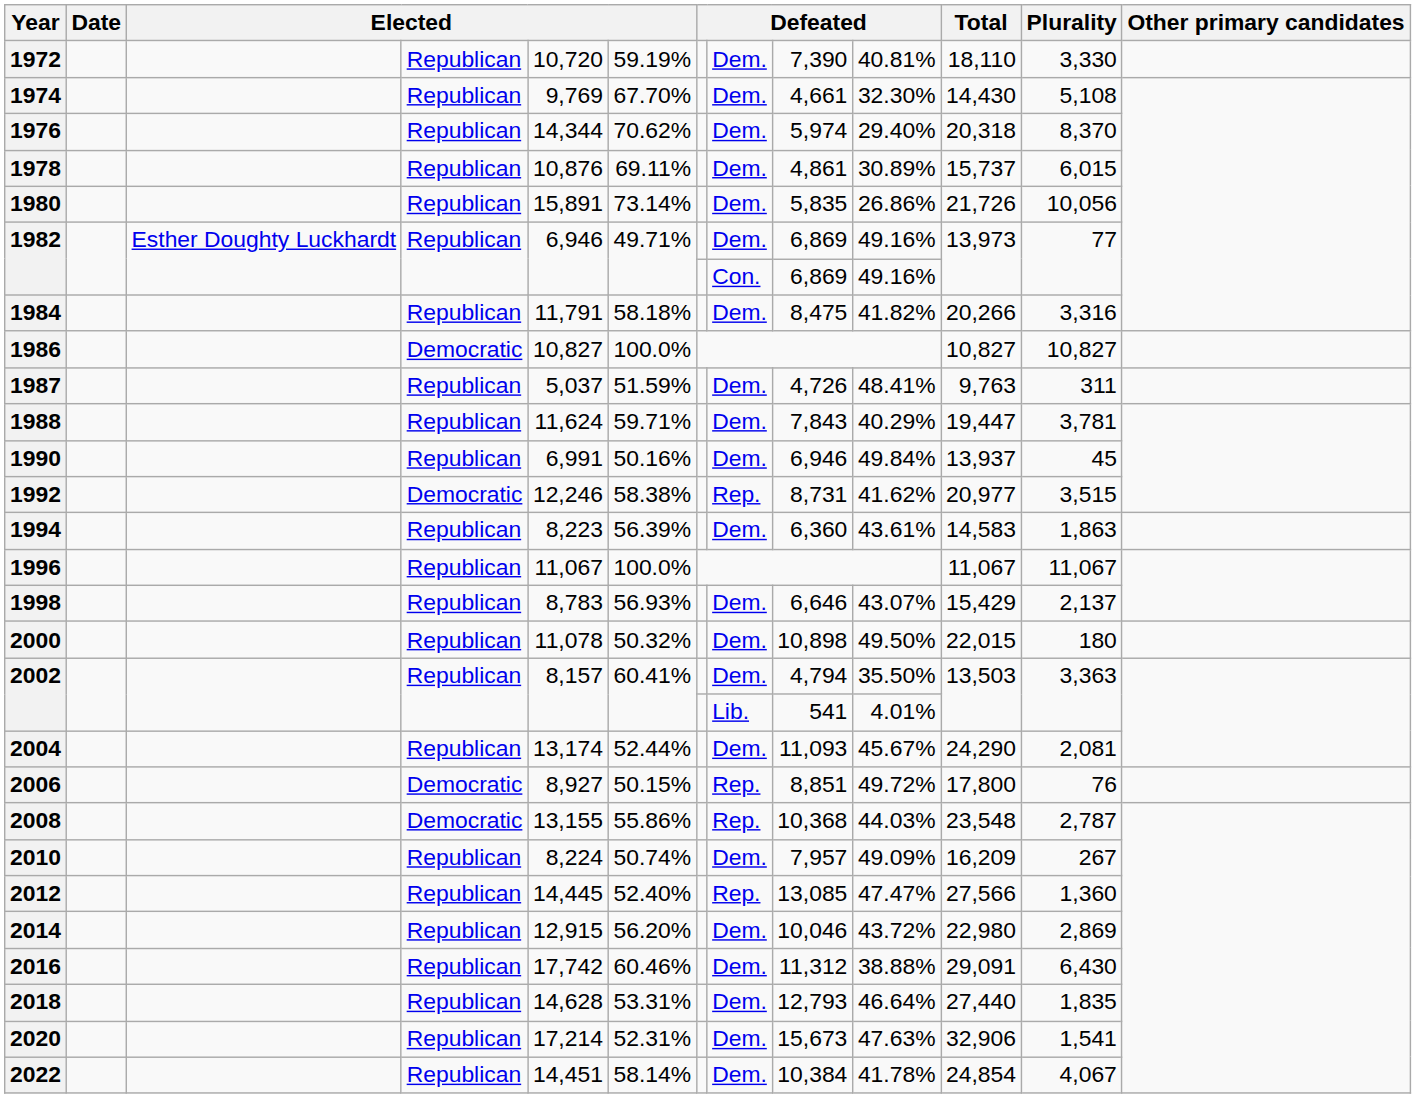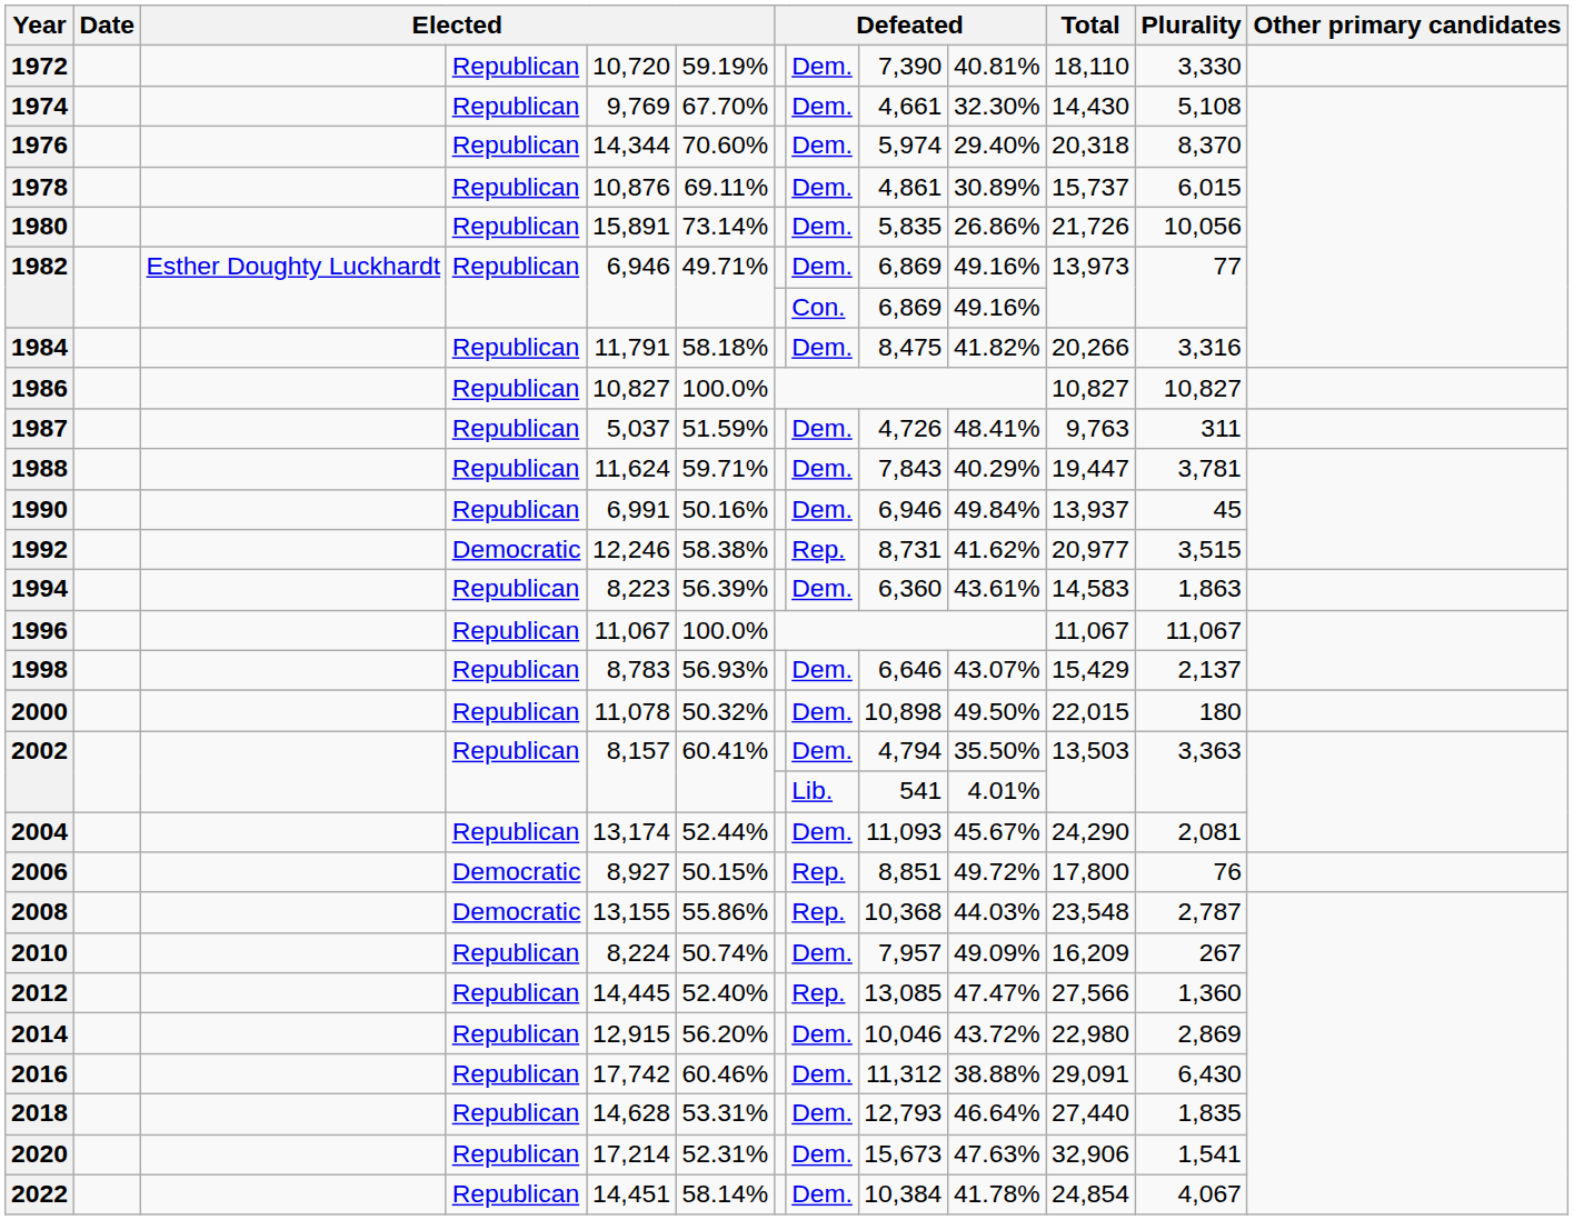1976 | column 6: 70.62% -> 70.60%
1986 | column 4: Democratic -> Republican
